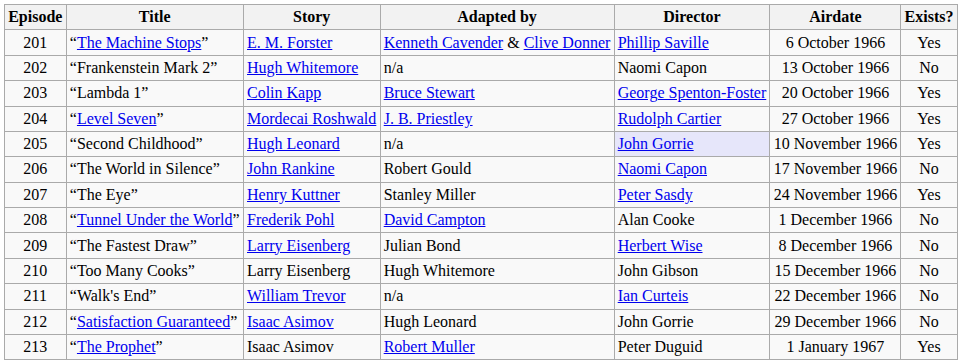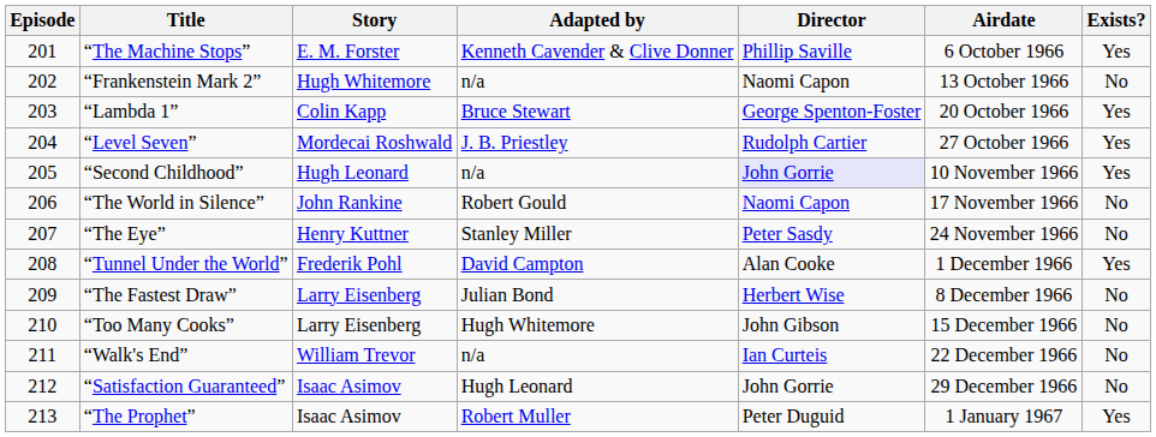“The Eye” | Exists?: Yes -> No
“Tunnel Under the World” | Exists?: No -> Yes
